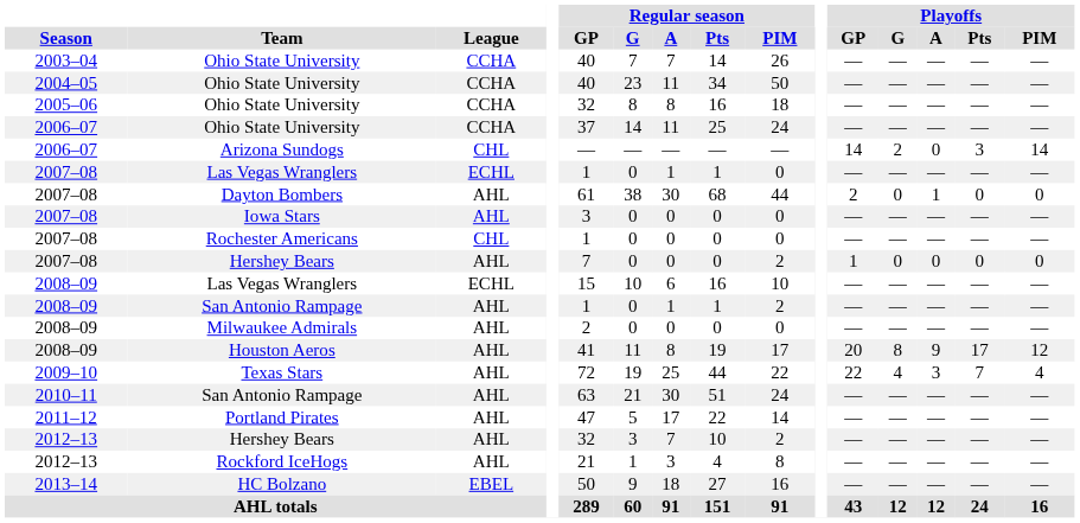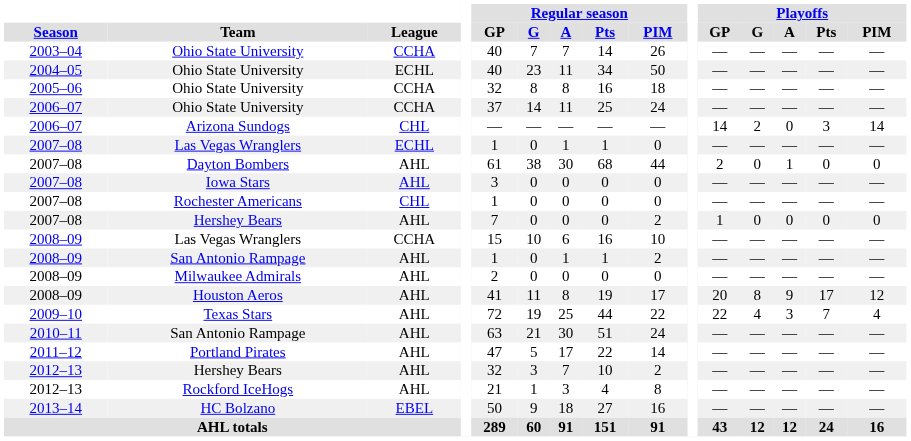2004–05 / Ohio State University | League: CCHA -> ECHL
2008–09 / Las Vegas Wranglers | League: ECHL -> CCHA
